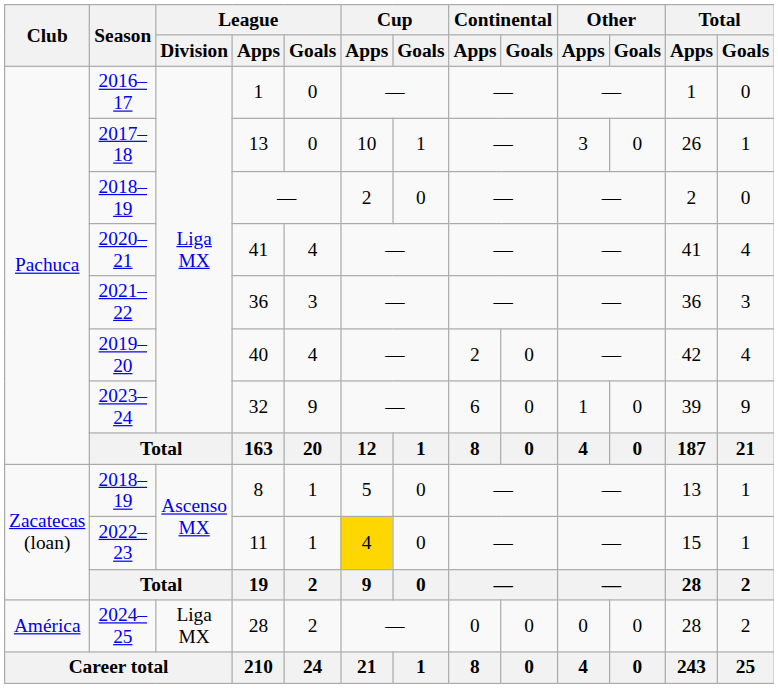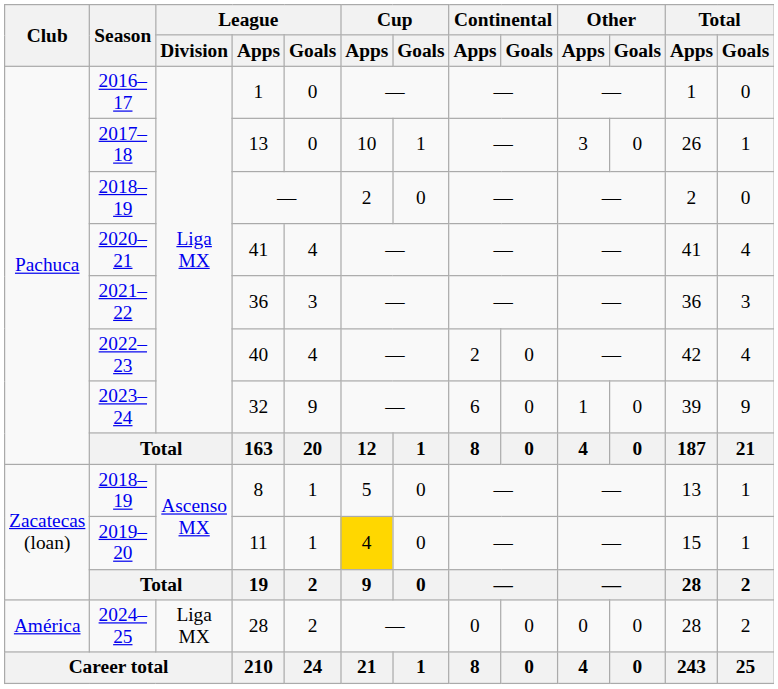40 | Season: 2019–20 -> 2022–23
11 | Season: 2022–23 -> 2019–20
